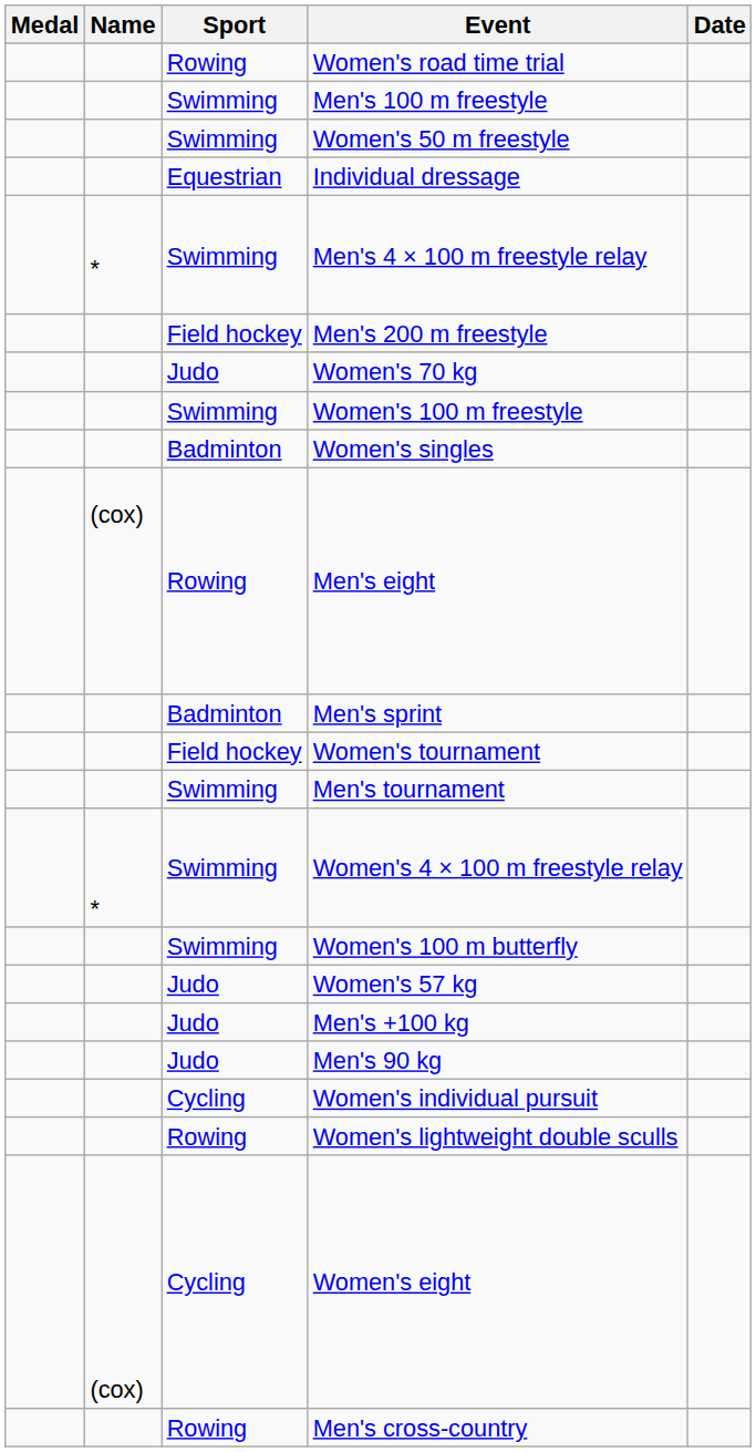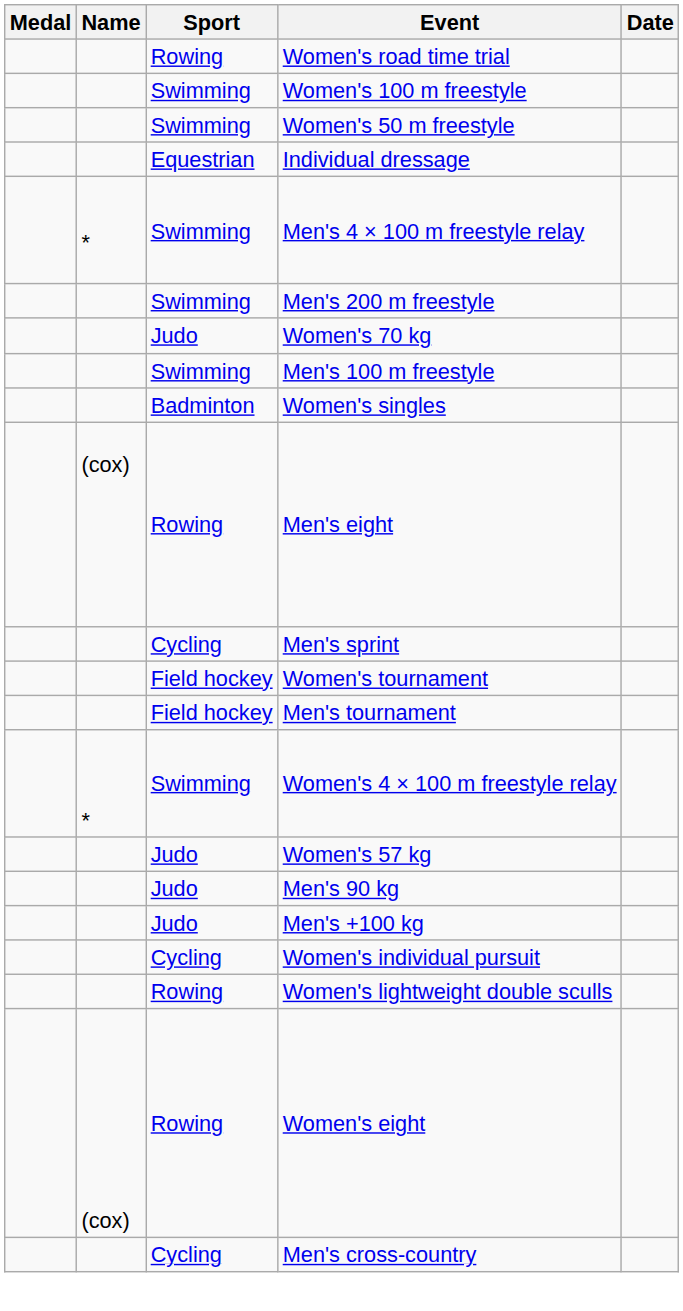rows swapped: Men's 100 m freestyle <-> Women's 100 m freestyle
Men's 200 m freestyle | Sport: Field hockey -> Swimming
Men's sprint | Sport: Badminton -> Cycling
Men's tournament | Sport: Swimming -> Field hockey
- row: Swimming | Women's 100 m butterfly
rows swapped: Men's 90 kg <-> Men's +100 kg
Women's eight | Sport: Cycling -> Rowing
Men's cross-country | Sport: Rowing -> Cycling
